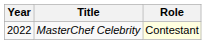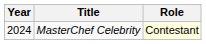MasterChef Celebrity | Year: 2022 -> 2024
